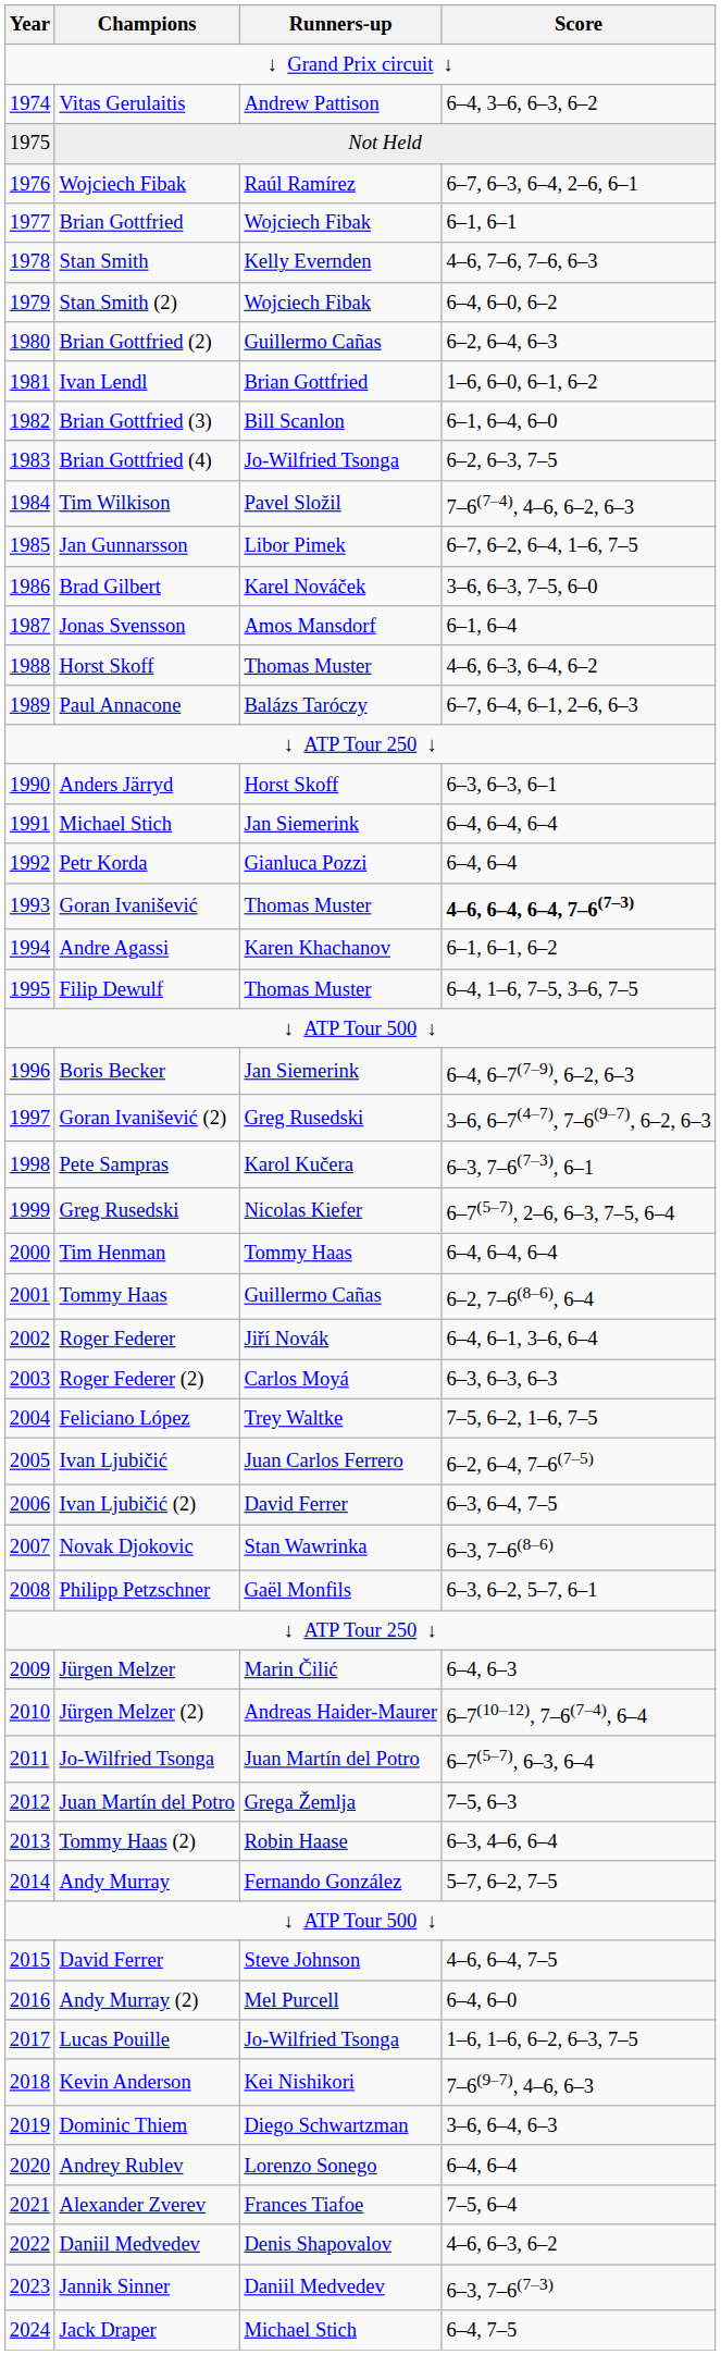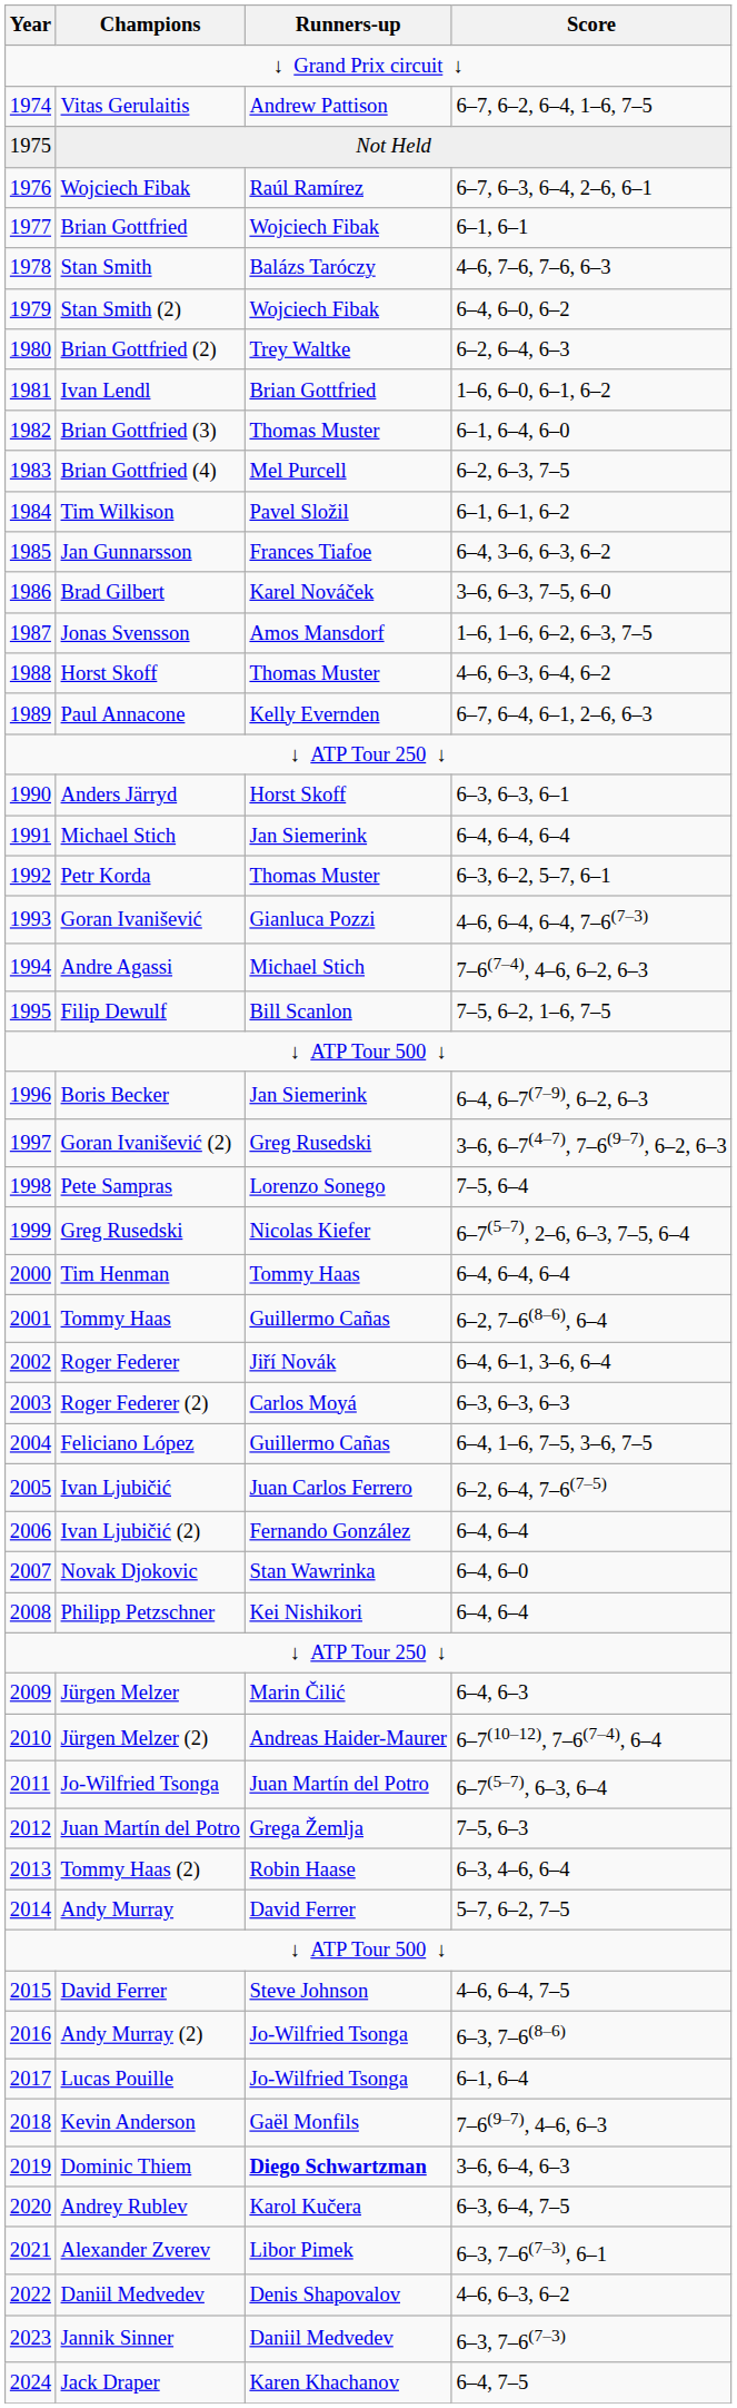Vitas Gerulaitis | Score: 6–4, 3–6, 6–3, 6–2 -> 6–7, 6–2, 6–4, 1–6, 7–5
Stan Smith | Runners-up: Kelly Evernden -> Balázs Taróczy
Brian Gottfried (2) | Runners-up: Guillermo Cañas -> Trey Waltke
Brian Gottfried (3) | Runners-up: Bill Scanlon -> Thomas Muster
Brian Gottfried (4) | Runners-up: Jo-Wilfried Tsonga -> Mel Purcell
Tim Wilkison | Score: 7–6(7–4), 4–6, 6–2, 6–3 -> 6–1, 6–1, 6–2
Jan Gunnarsson | Runners-up: Libor Pimek -> Frances Tiafoe
Jan Gunnarsson | Score: 6–7, 6–2, 6–4, 1–6, 7–5 -> 6–4, 3–6, 6–3, 6–2
Jonas Svensson | Score: 6–1, 6–4 -> 1–6, 1–6, 6–2, 6–3, 7–5
Paul Annacone | Runners-up: Balázs Taróczy -> Kelly Evernden
Petr Korda | Runners-up: Gianluca Pozzi -> Thomas Muster
Petr Korda | Score: 6–4, 6–4 -> 6–3, 6–2, 5–7, 6–1
Goran Ivanišević | Runners-up: Thomas Muster -> Gianluca Pozzi
Goran Ivanišević | Score: bold -> normal
Andre Agassi | Runners-up: Karen Khachanov -> Michael Stich
Andre Agassi | Score: 6–1, 6–1, 6–2 -> 7–6(7–4), 4–6, 6–2, 6–3
Filip Dewulf | Runners-up: Thomas Muster -> Bill Scanlon
Filip Dewulf | Score: 6–4, 1–6, 7–5, 3–6, 7–5 -> 7–5, 6–2, 1–6, 7–5
Pete Sampras | Runners-up: Karol Kučera -> Lorenzo Sonego
Pete Sampras | Score: 6–3, 7–6(7–3), 6–1 -> 7–5, 6–4
Feliciano López | Runners-up: Trey Waltke -> Guillermo Cañas
Feliciano López | Score: 7–5, 6–2, 1–6, 7–5 -> 6–4, 1–6, 7–5, 3–6, 7–5
Ivan Ljubičić (2) | Runners-up: David Ferrer -> Fernando González
Ivan Ljubičić (2) | Score: 6–3, 6–4, 7–5 -> 6–4, 6–4
Novak Djokovic | Score: 6–3, 7–6(8–6) -> 6–4, 6–0
Philipp Petzschner | Runners-up: Gaël Monfils -> Kei Nishikori
Philipp Petzschner | Score: 6–3, 6–2, 5–7, 6–1 -> 6–4, 6–4
Andy Murray | Runners-up: Fernando González -> David Ferrer
Andy Murray (2) | Runners-up: Mel Purcell -> Jo-Wilfried Tsonga
Andy Murray (2) | Score: 6–4, 6–0 -> 6–3, 7–6(8–6)
Lucas Pouille | Score: 1–6, 1–6, 6–2, 6–3, 7–5 -> 6–1, 6–4
Kevin Anderson | Runners-up: Kei Nishikori -> Gaël Monfils
Dominic Thiem | Runners-up: normal -> bold
Andrey Rublev | Runners-up: Lorenzo Sonego -> Karol Kučera
Andrey Rublev | Score: 6–4, 6–4 -> 6–3, 6–4, 7–5
Alexander Zverev | Runners-up: Frances Tiafoe -> Libor Pimek
Alexander Zverev | Score: 7–5, 6–4 -> 6–3, 7–6(7–3), 6–1
Jack Draper | Runners-up: Michael Stich -> Karen Khachanov
